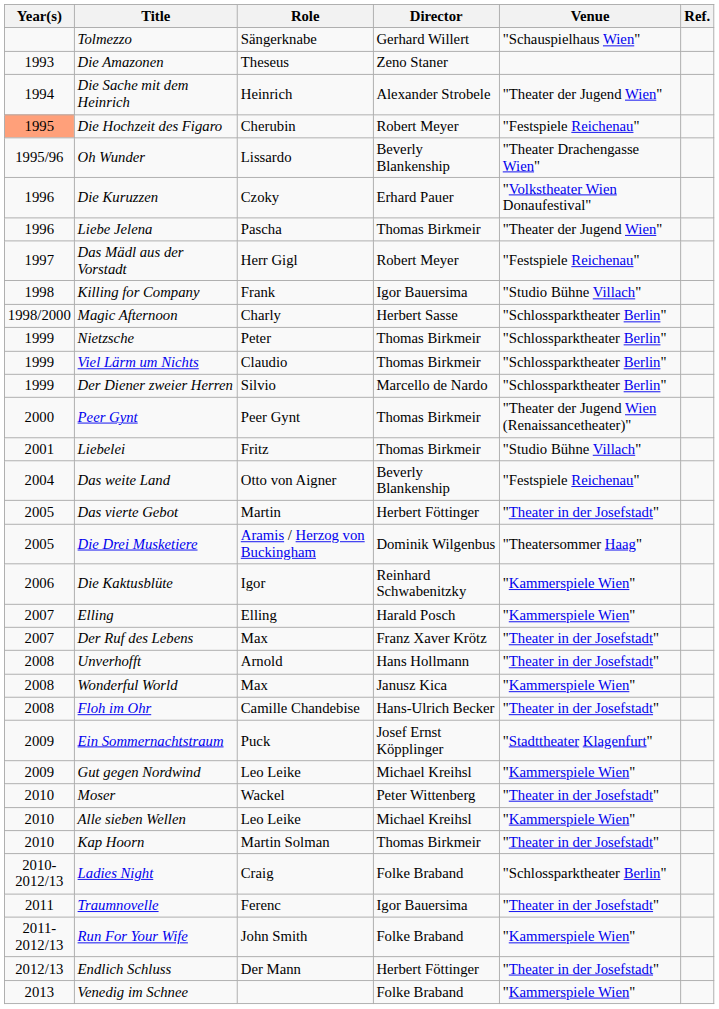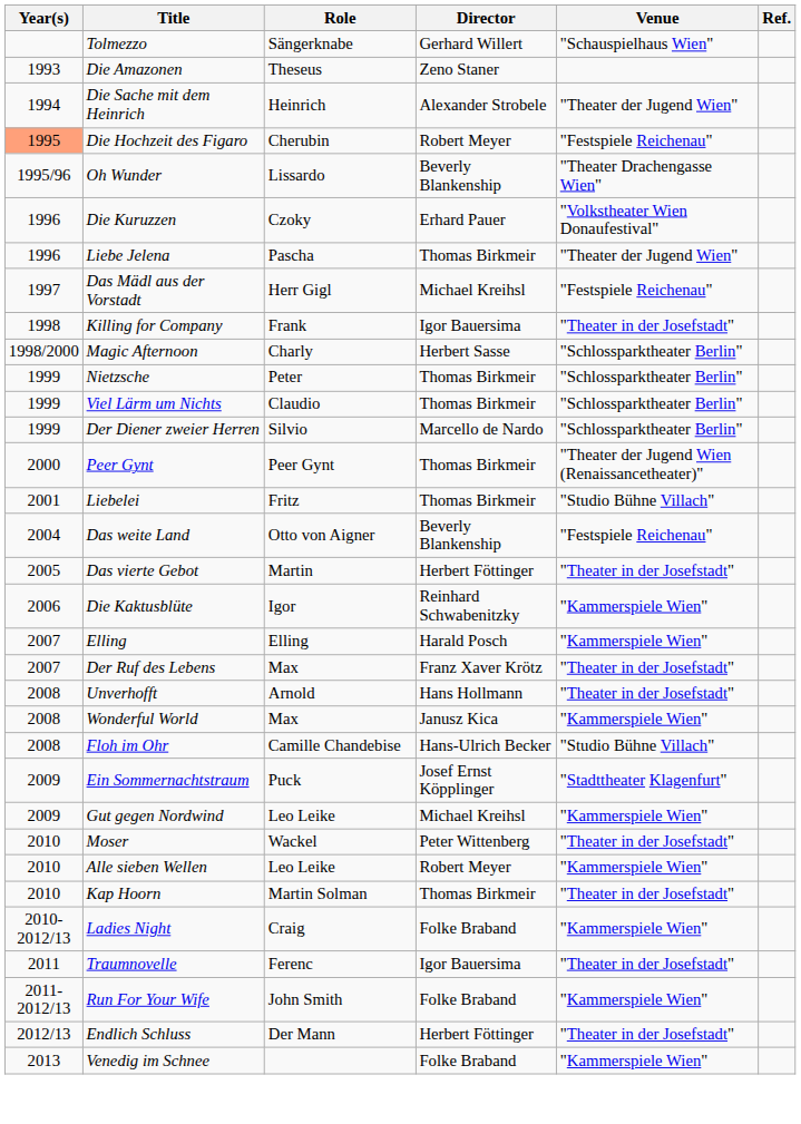Das Mädl aus der Vorstadt | Director: Robert Meyer -> Michael Kreihsl
Killing for Company | Venue: "Studio Bühne Villach" -> "Theater in der Josefstadt"
- row: 2005 | Die Drei Musketiere | Aramis / Herzog von Buckingham | Dominik Wilgenbus | "Theatersommer Haag"
Floh im Ohr | Venue: "Theater in der Josefstadt" -> "Studio Bühne Villach"
Alle sieben Wellen | Director: Michael Kreihsl -> Robert Meyer
Ladies Night | Venue: "Schlossparktheater Berlin" -> "Kammerspiele Wien"
